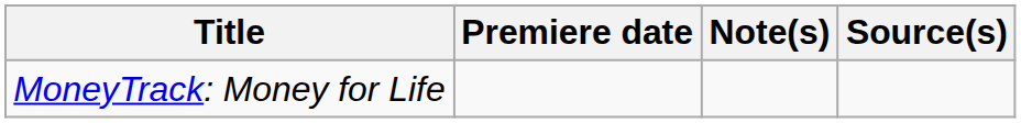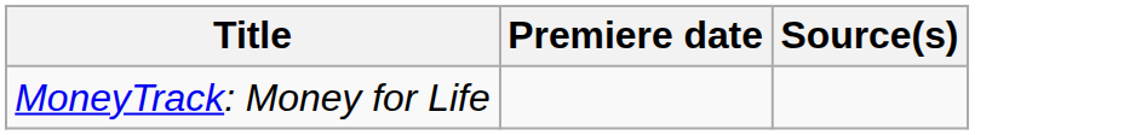- column: Note(s)
